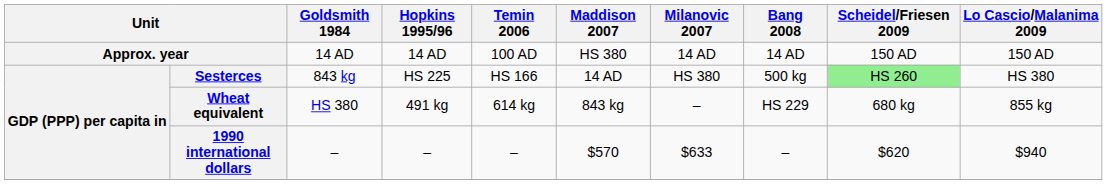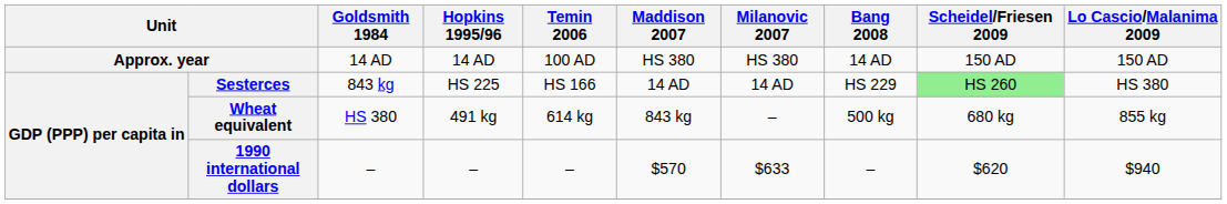Approx. year | Milanovic 2007: 14 AD -> HS 380
Sesterces | Milanovic 2007: HS 380 -> 14 AD
Sesterces | Bang 2008: 500 kg -> HS 229
Wheat equivalent | Bang 2008: HS 229 -> 500 kg
